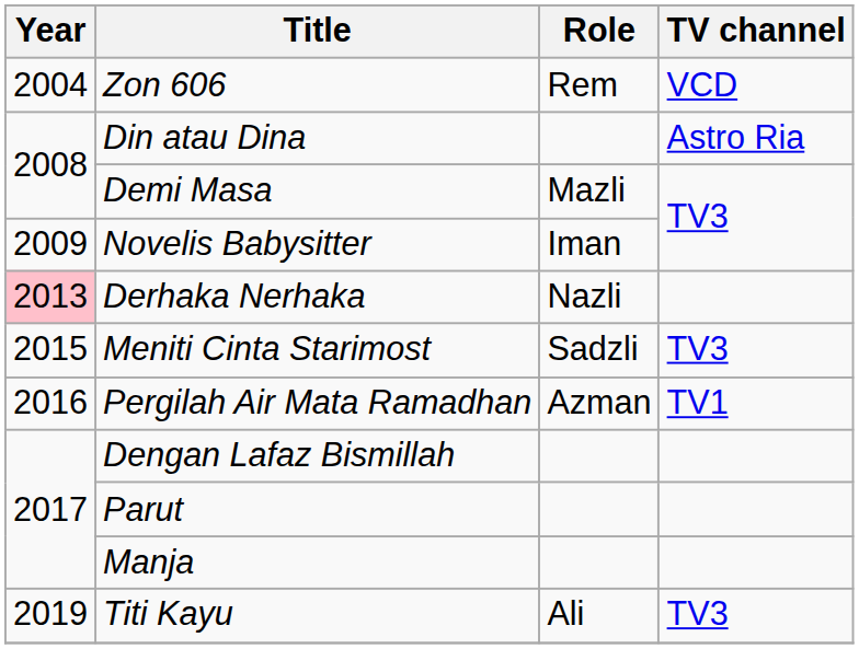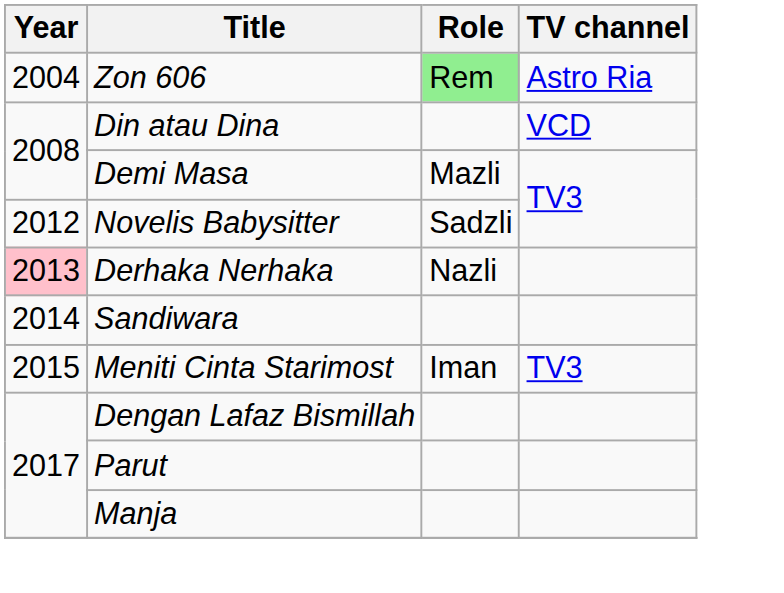Zon 606 | Role: no background -> lightgreen background
Zon 606 | TV channel: VCD -> Astro Ria
Din atau Dina | TV channel: Astro Ria -> VCD
Novelis Babysitter | Year: 2009 -> 2012
Novelis Babysitter | Role: Iman -> Sadzli
+ row: 2014 | Sandiwara
Meniti Cinta Starimost | Role: Sadzli -> Iman
- row: 2016 | Pergilah Air Mata Ramadhan | Azman | TV1
- row: 2019 | Titi Kayu | Ali | TV3
